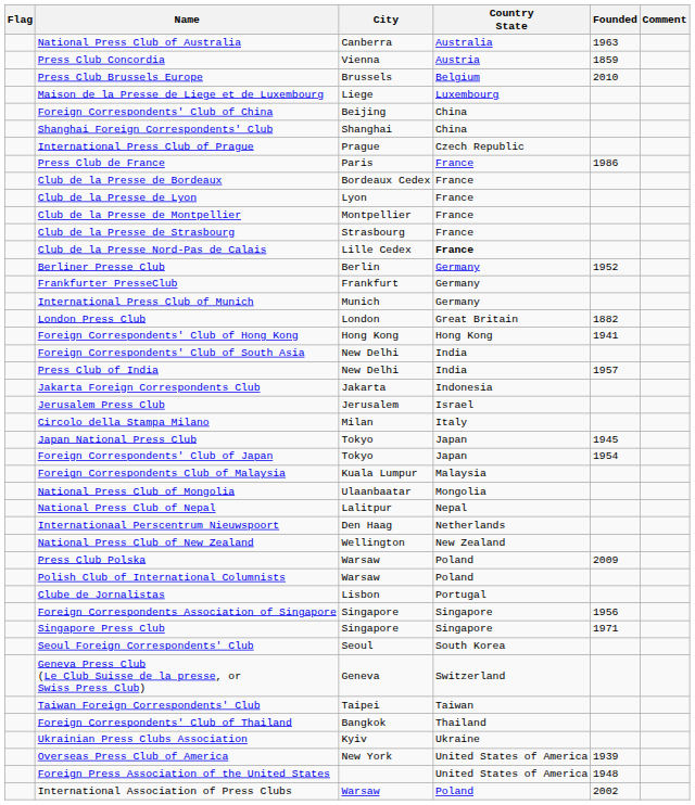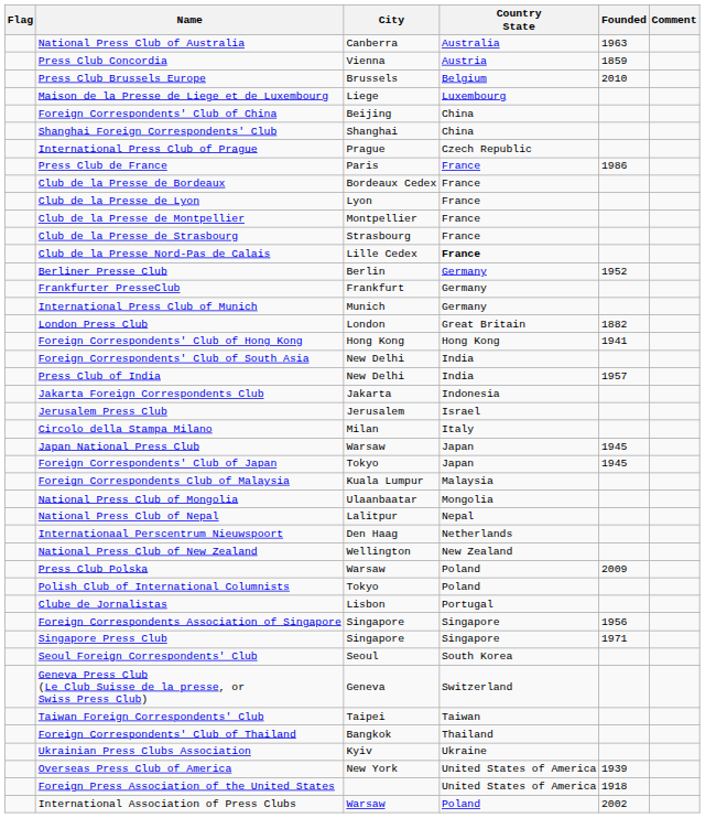Japan National Press Club | City: Tokyo -> Warsaw
Foreign Correspondents' Club of Japan | Founded: 1954 -> 1945
Polish Club of International Columnists | City: Warsaw -> Tokyo
Foreign Press Association of the United States | Founded: 1948 -> 1918
